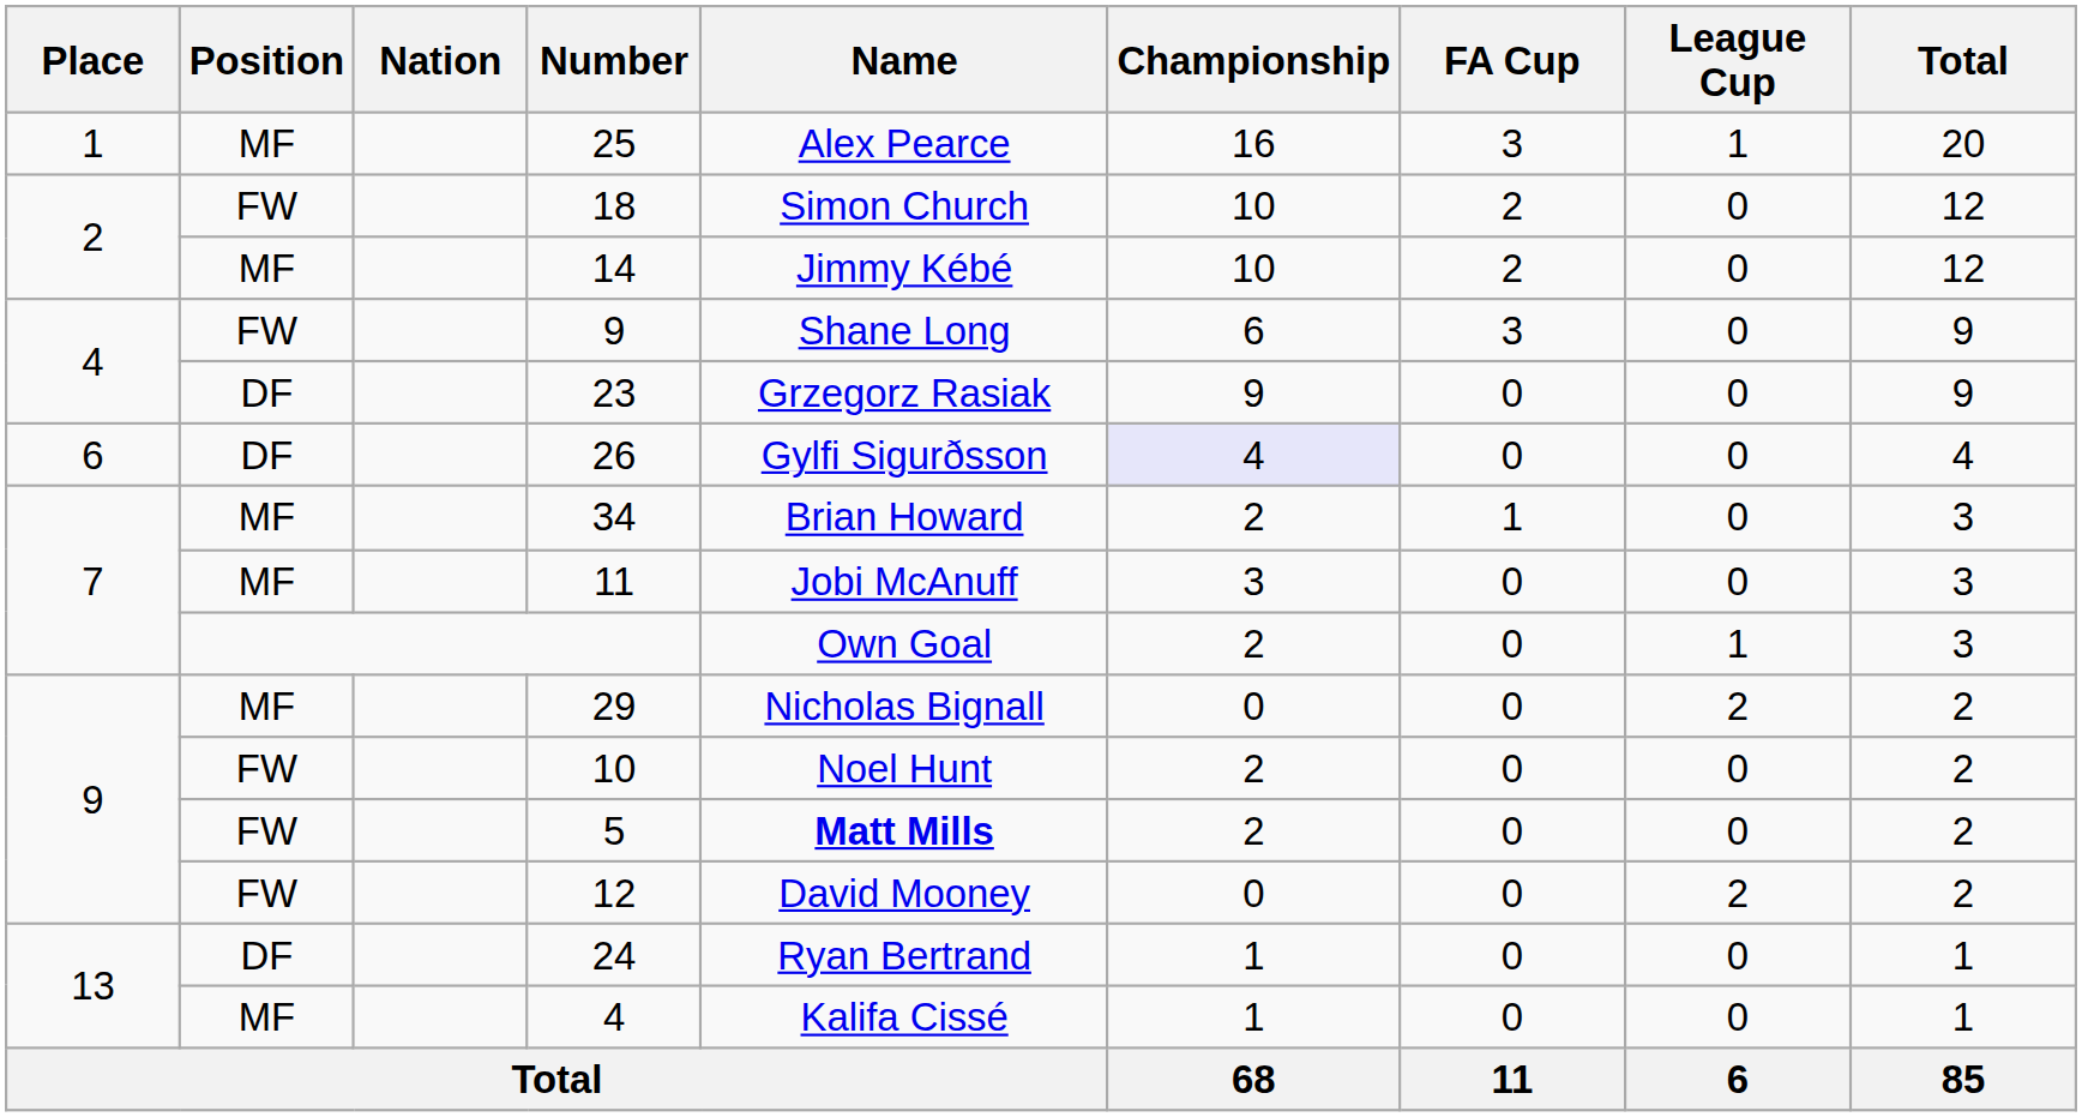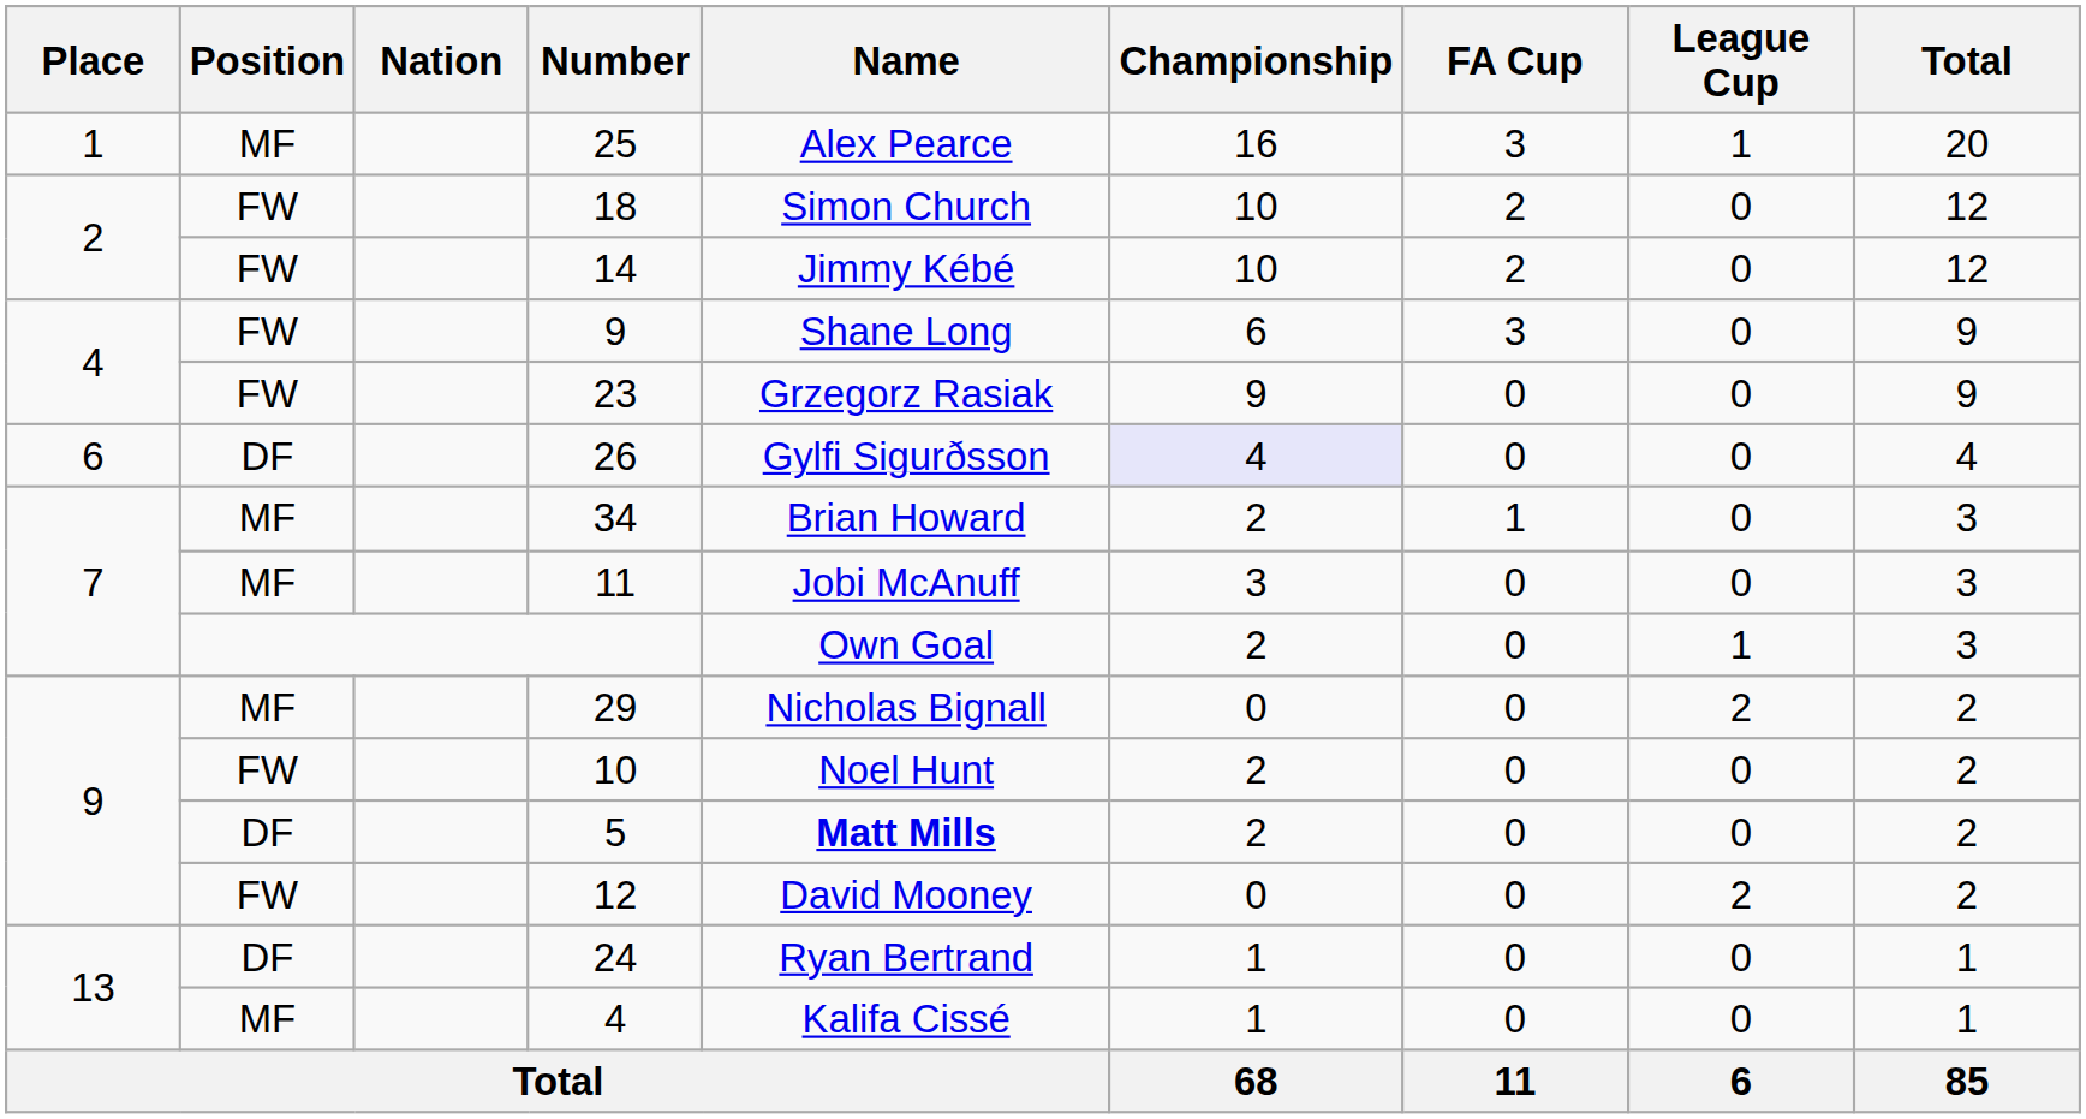14 | Position: MF -> FW
23 | Position: DF -> FW
5 | Position: FW -> DF
